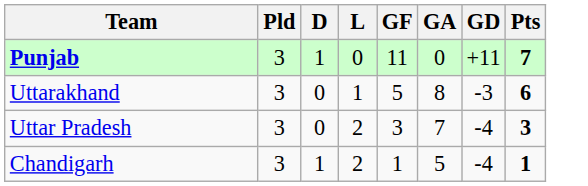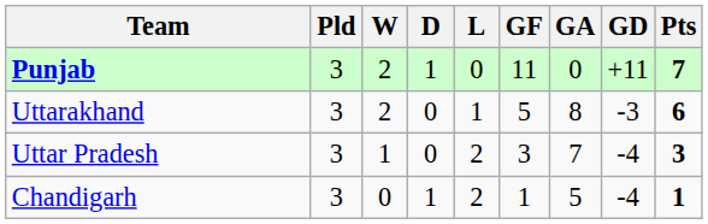+ column: W | 2 | 2 | 1 | 0
